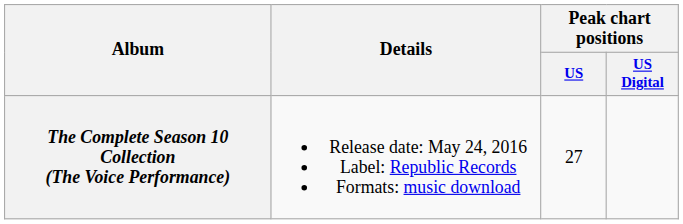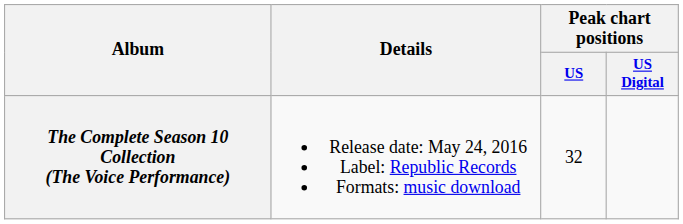The Complete Season 10 Collection (The Voice Performance) | Peak chart positions / US: 27 -> 32
